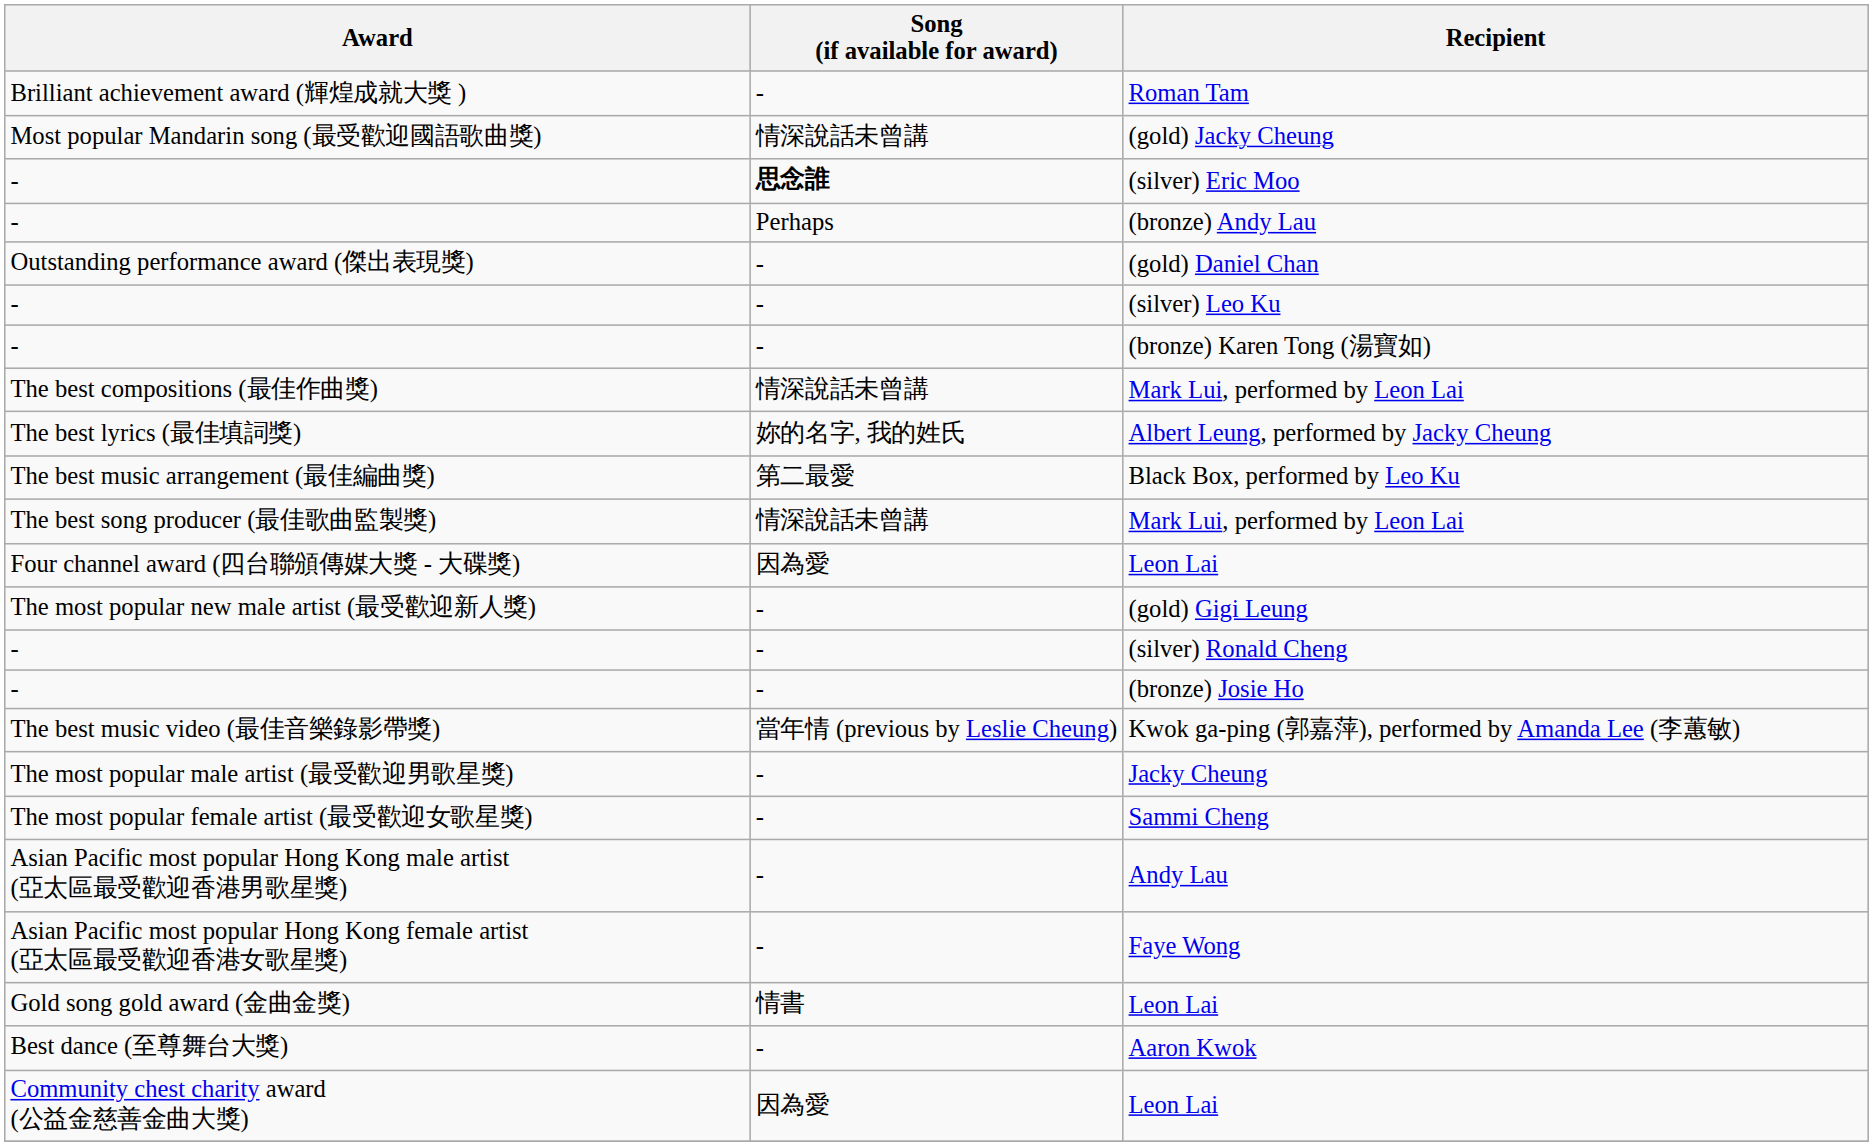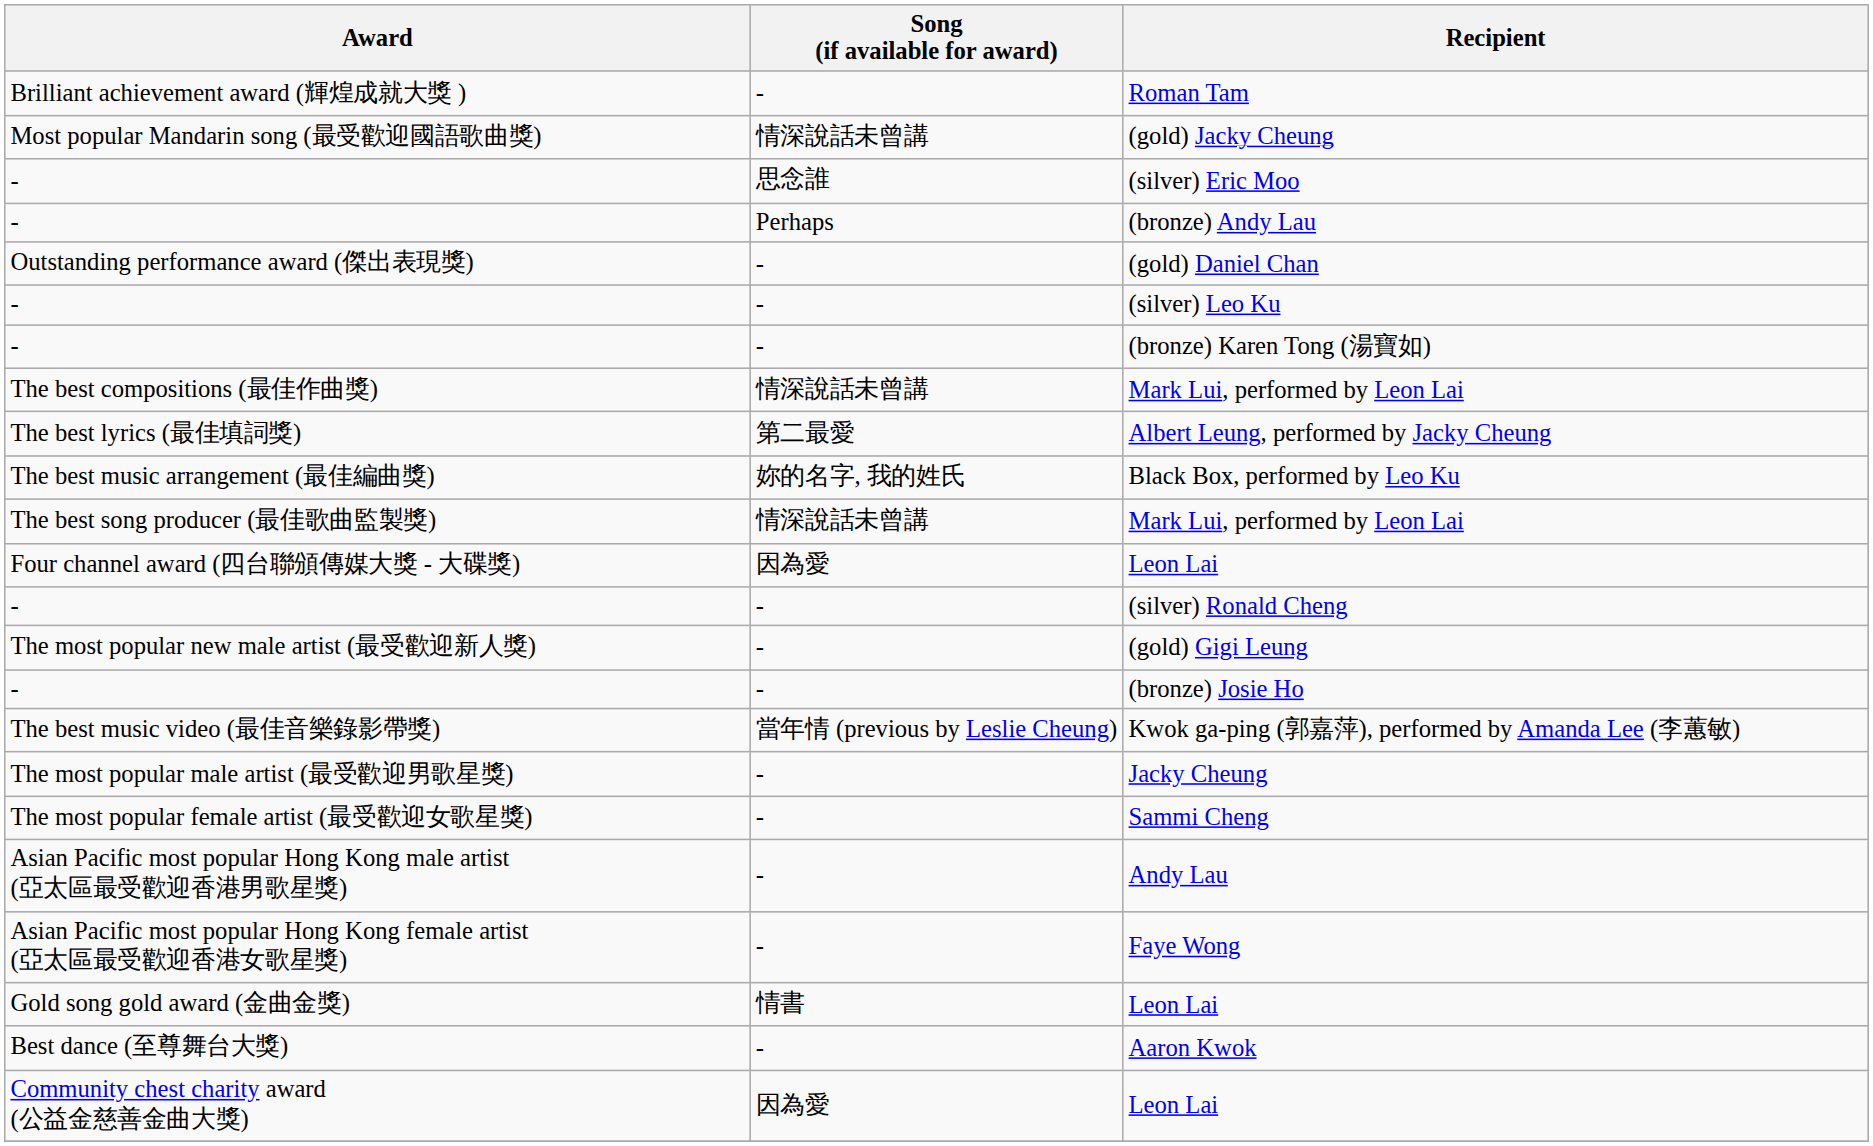(silver) Eric Moo | Song (if available for award): bold -> normal
Albert Leung, performed by Jacky Cheung | Song (if available for award): 妳的名字, 我的姓氏 -> 第二最愛
Black Box, performed by Leo Ku | Song (if available for award): 第二最愛 -> 妳的名字, 我的姓氏
rows swapped: (gold) Gigi Leung <-> (silver) Ronald Cheng
